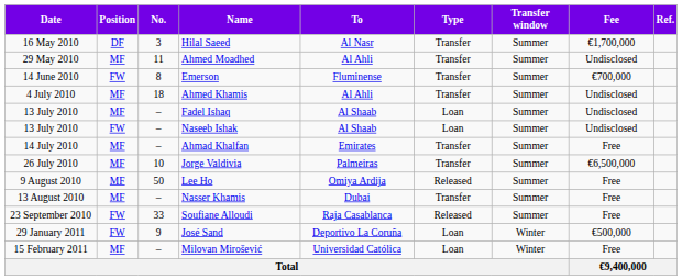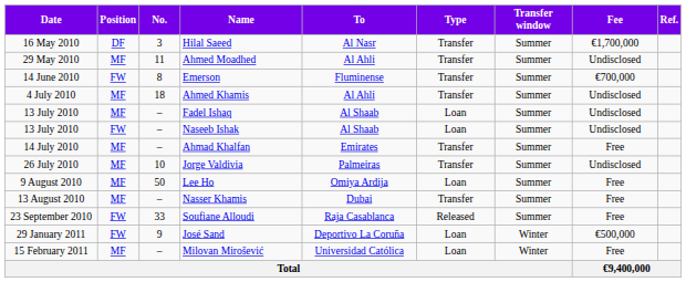Jorge Valdivia | Fee: €6,500,000 -> Undisclosed
Lee Ho | Type: Released -> Loan
